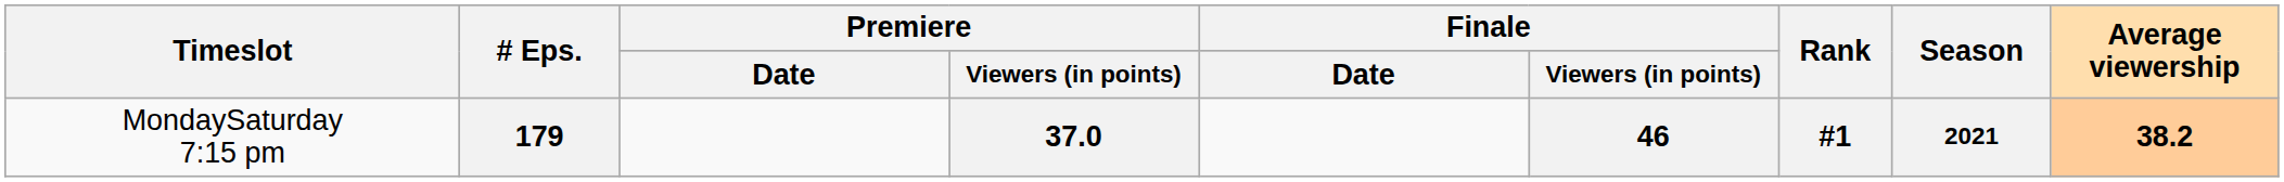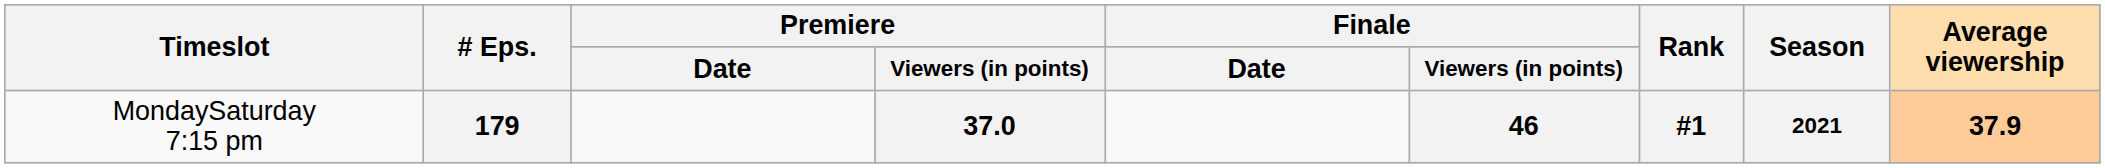179 | Average viewership: 38.2 -> 37.9
